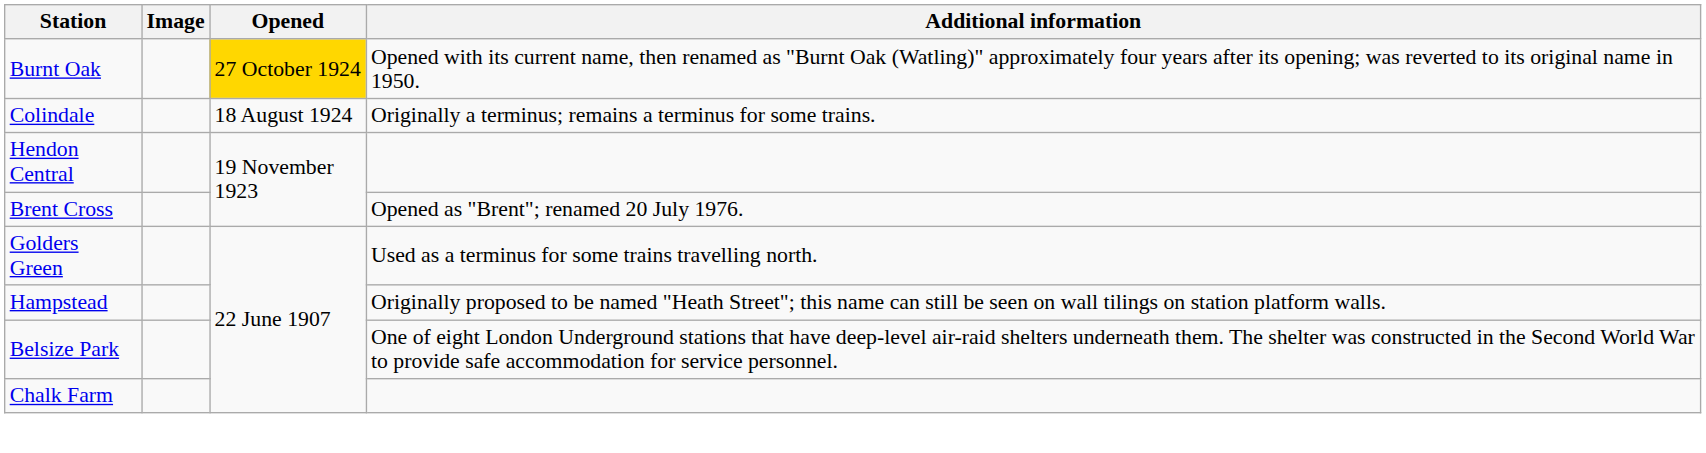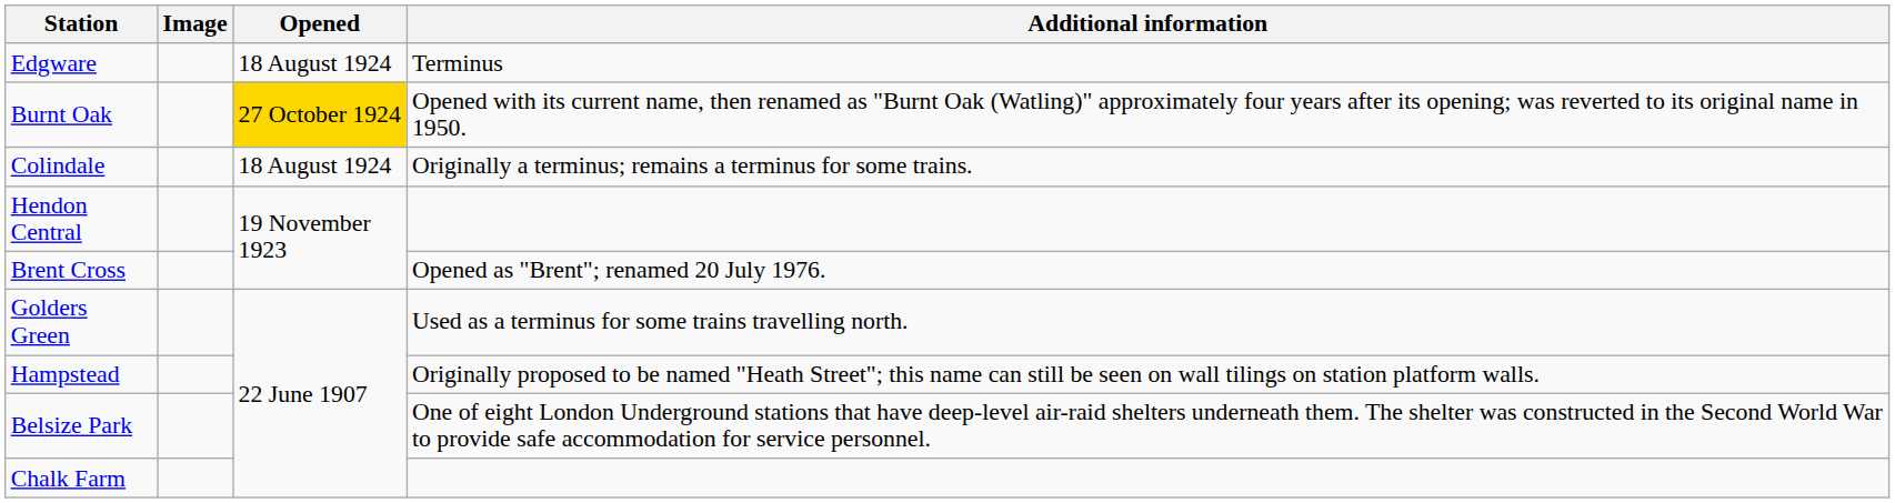+ row: Edgware | 18 August 1924 | Terminus
